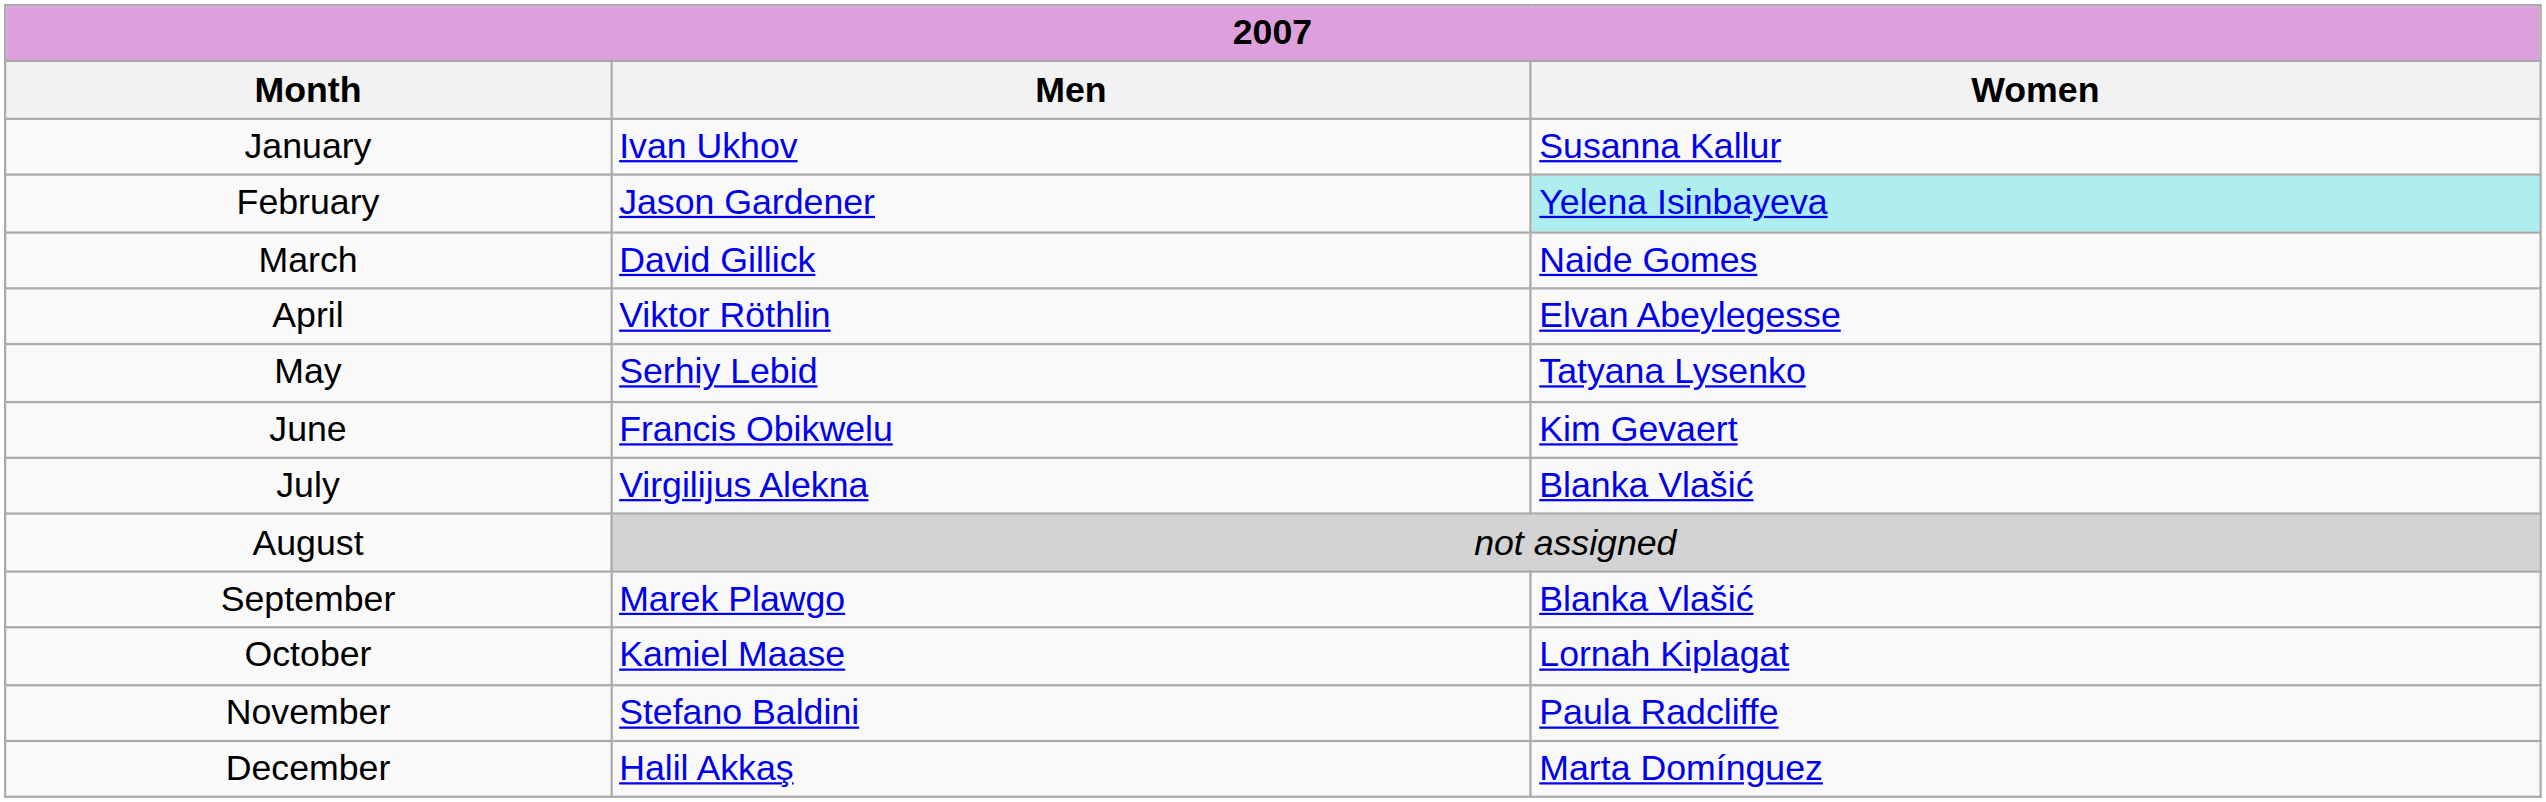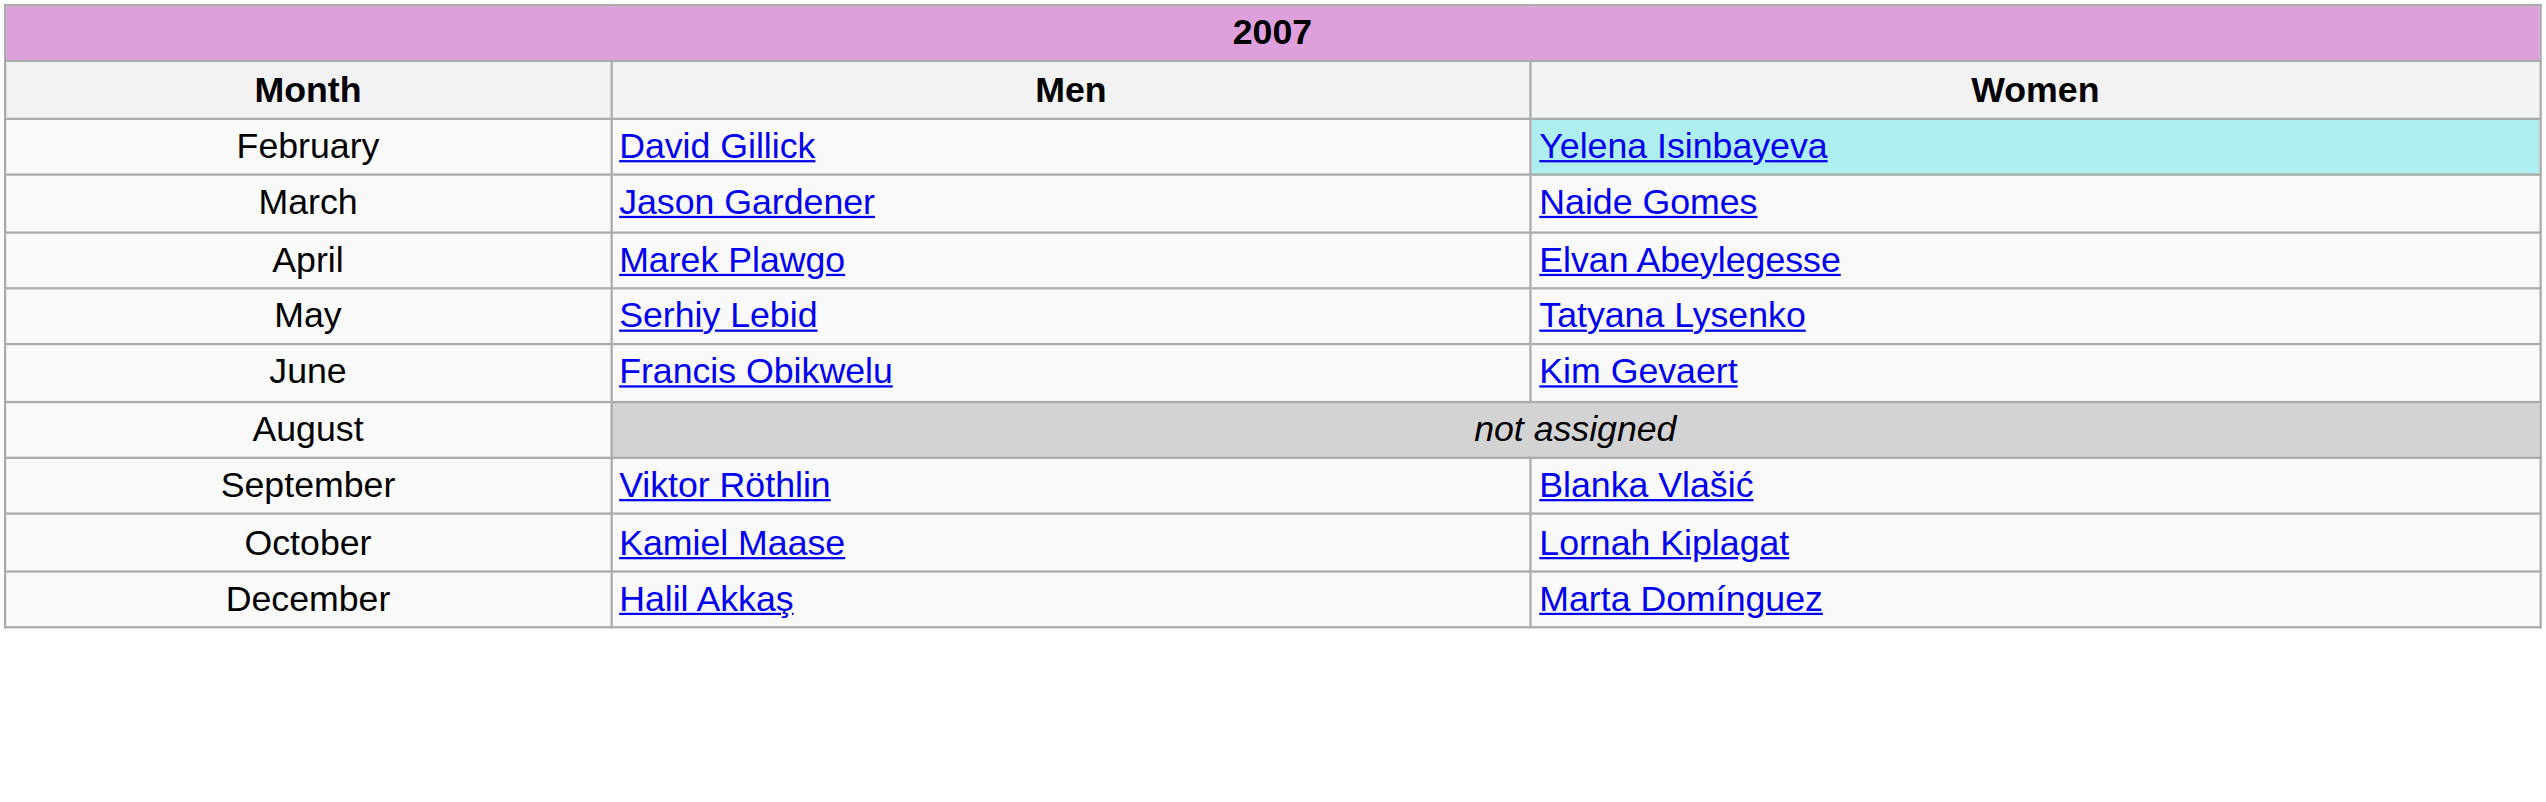- row: January | Ivan Ukhov | Susanna Kallur
February | Men: Jason Gardener -> David Gillick
March | Men: David Gillick -> Jason Gardener
April | Men: Viktor Röthlin -> Marek Plawgo
- row: July | Virgilijus Alekna | Blanka Vlašić
September | Men: Marek Plawgo -> Viktor Röthlin
- row: November | Stefano Baldini | Paula Radcliffe
